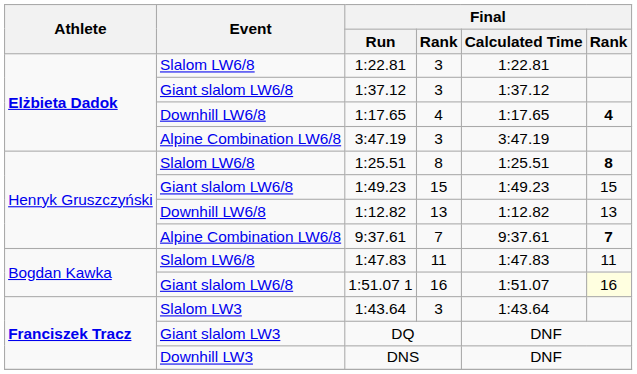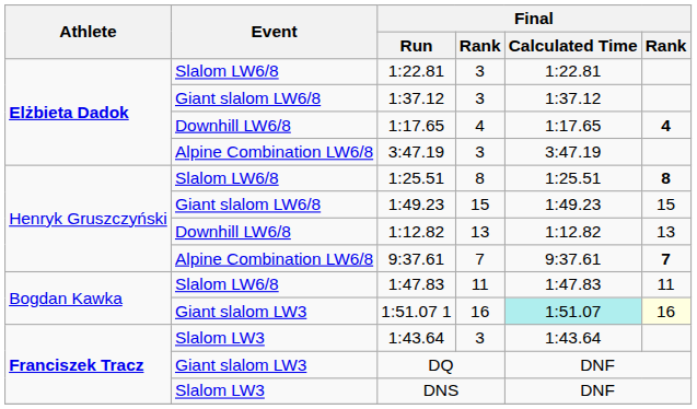1:51.07 1 | Event: Giant slalom LW6/8 -> Giant slalom LW3
1:51.07 1 | Final / Calculated Time: no background -> paleturquoise background
DNS | Event: Downhill LW3 -> Slalom LW3
